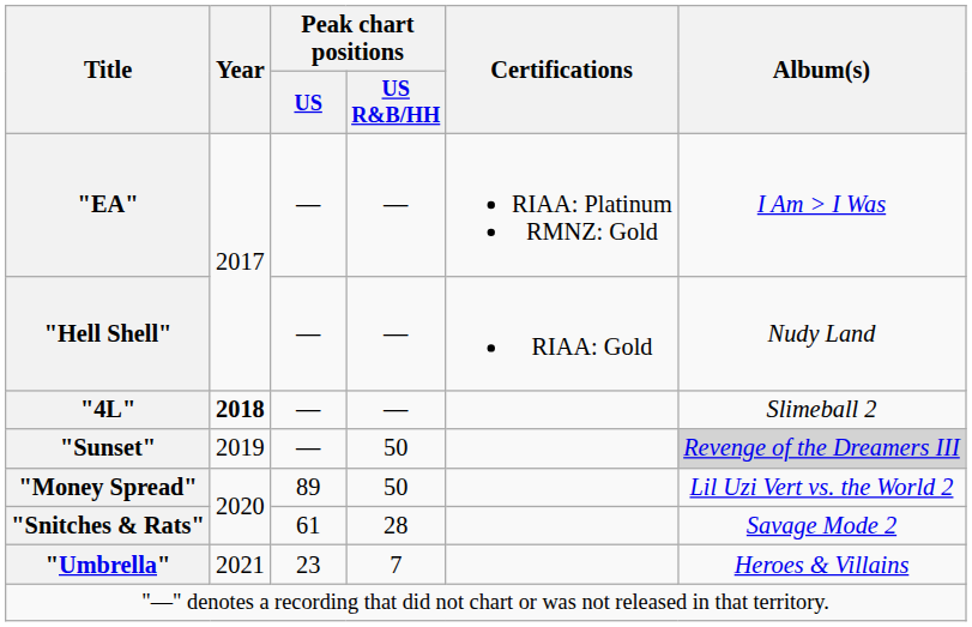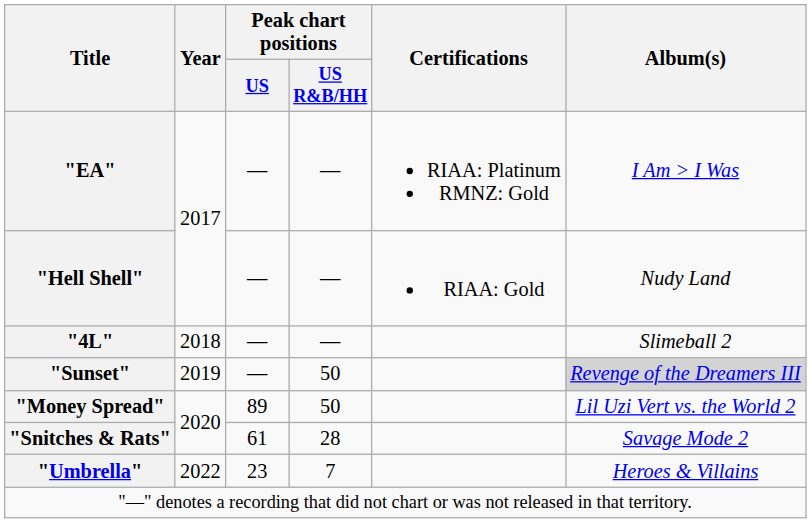"4L" | Year: bold -> normal
"Umbrella" | Year: 2021 -> 2022
